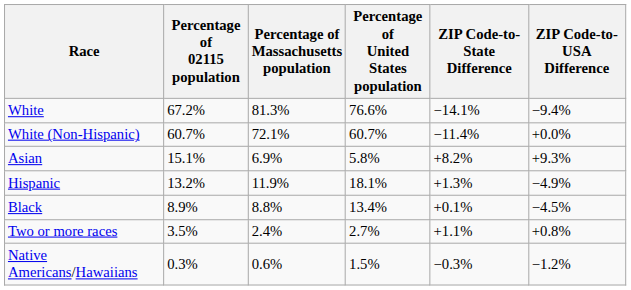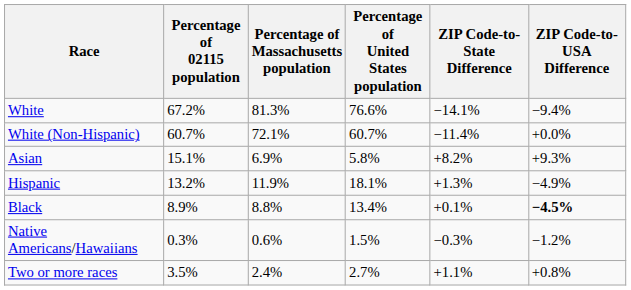Black | ZIP Code-to-USA Difference: normal -> bold
rows swapped: Native Americans/Hawaiians <-> Two or more races
